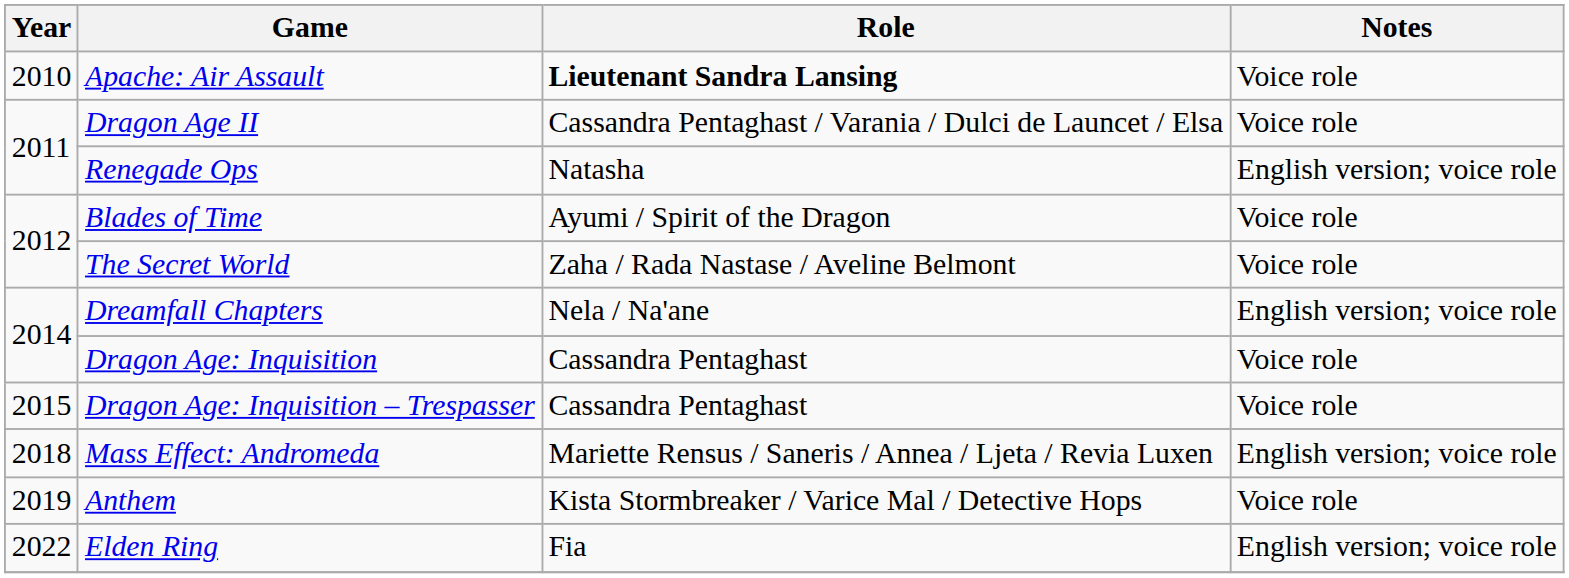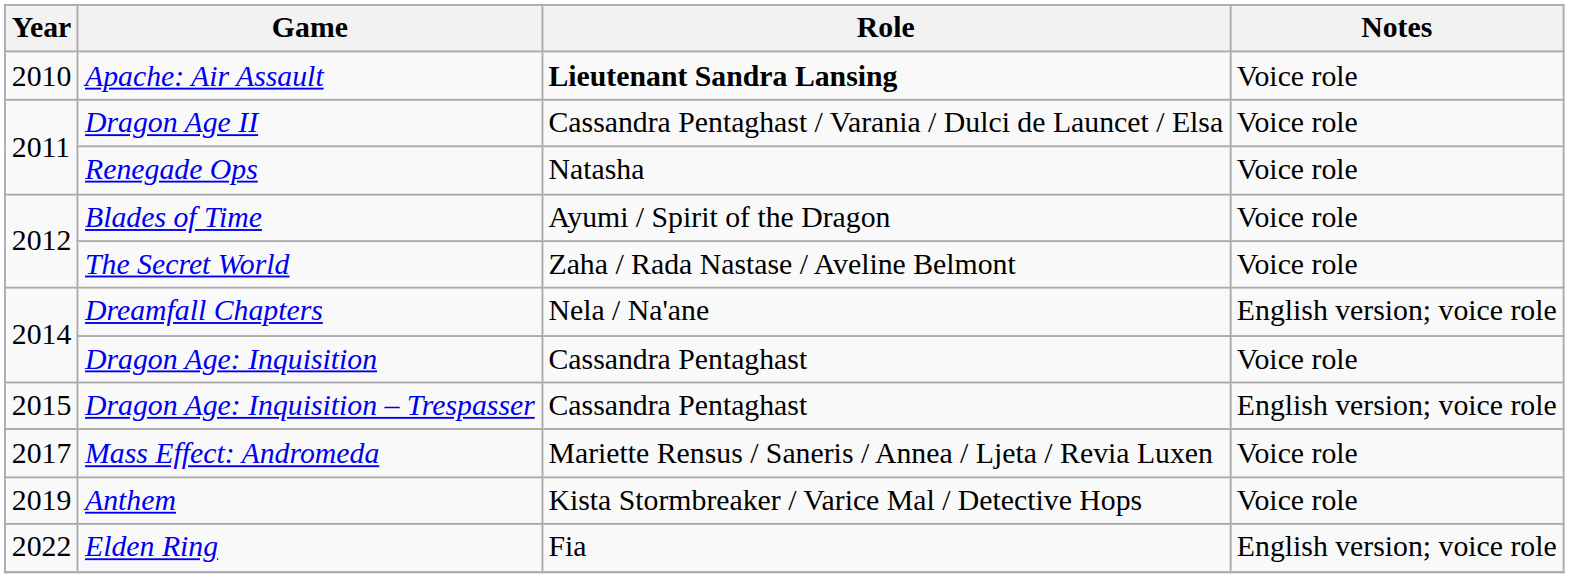Renegade Ops | Notes: English version; voice role -> Voice role
Dragon Age: Inquisition – Trespasser | Notes: Voice role -> English version; voice role
Mass Effect: Andromeda | Year: 2018 -> 2017
Mass Effect: Andromeda | Notes: English version; voice role -> Voice role
